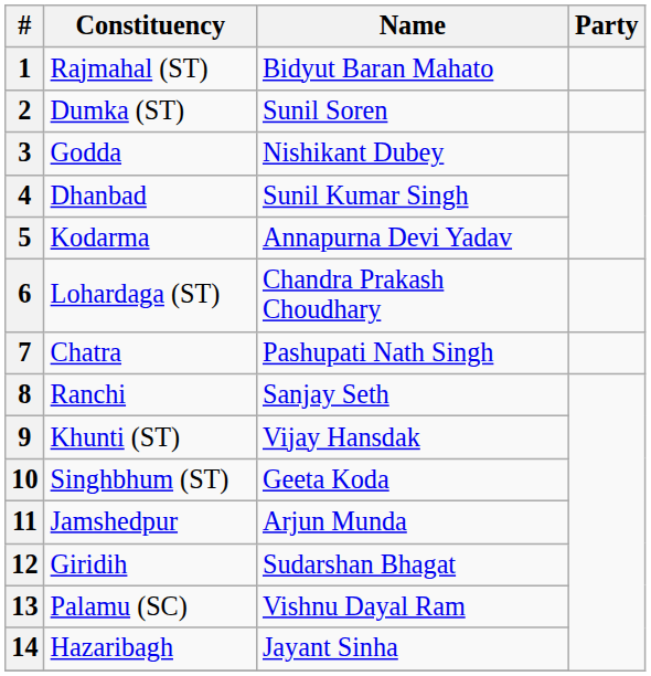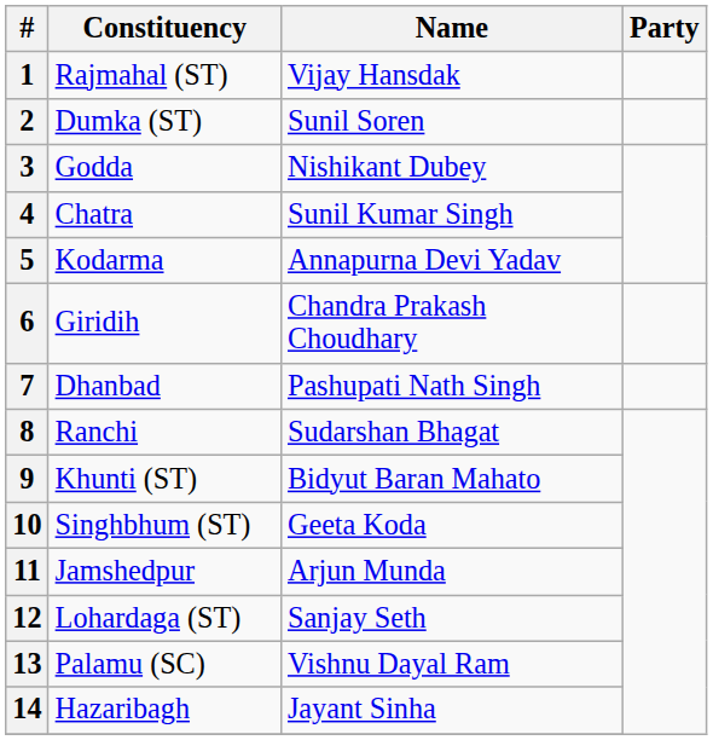1 | Name: Bidyut Baran Mahato -> Vijay Hansdak
4 | Constituency: Dhanbad -> Chatra
6 | Constituency: Lohardaga (ST) -> Giridih
7 | Constituency: Chatra -> Dhanbad
8 | Name: Sanjay Seth -> Sudarshan Bhagat
9 | Name: Vijay Hansdak -> Bidyut Baran Mahato
12 | Constituency: Giridih -> Lohardaga (ST)
12 | Name: Sudarshan Bhagat -> Sanjay Seth
